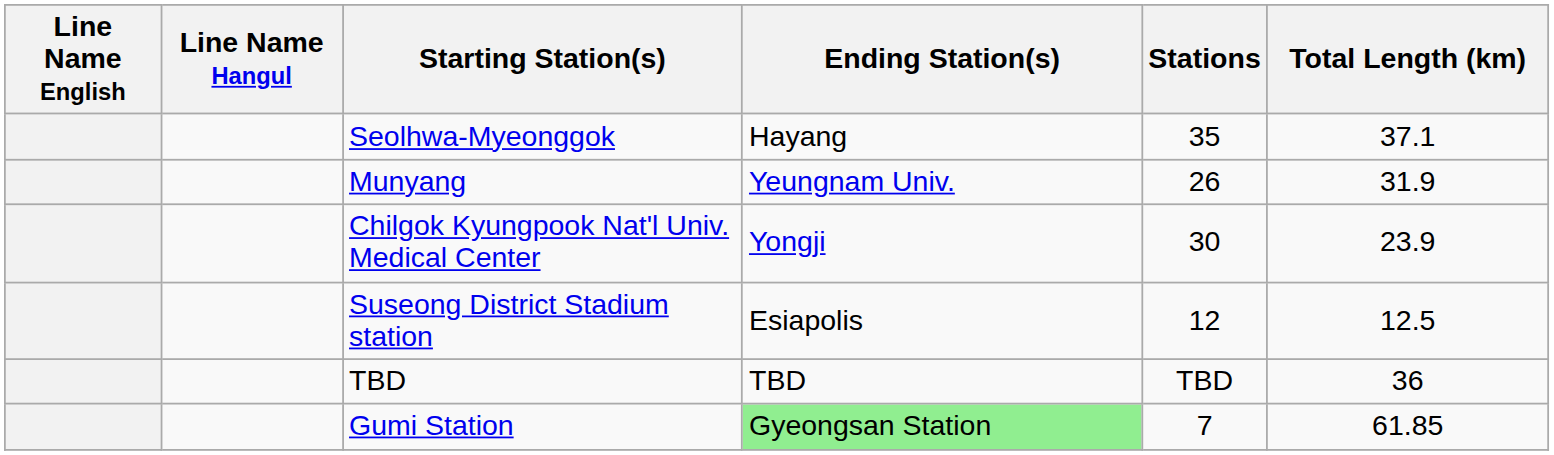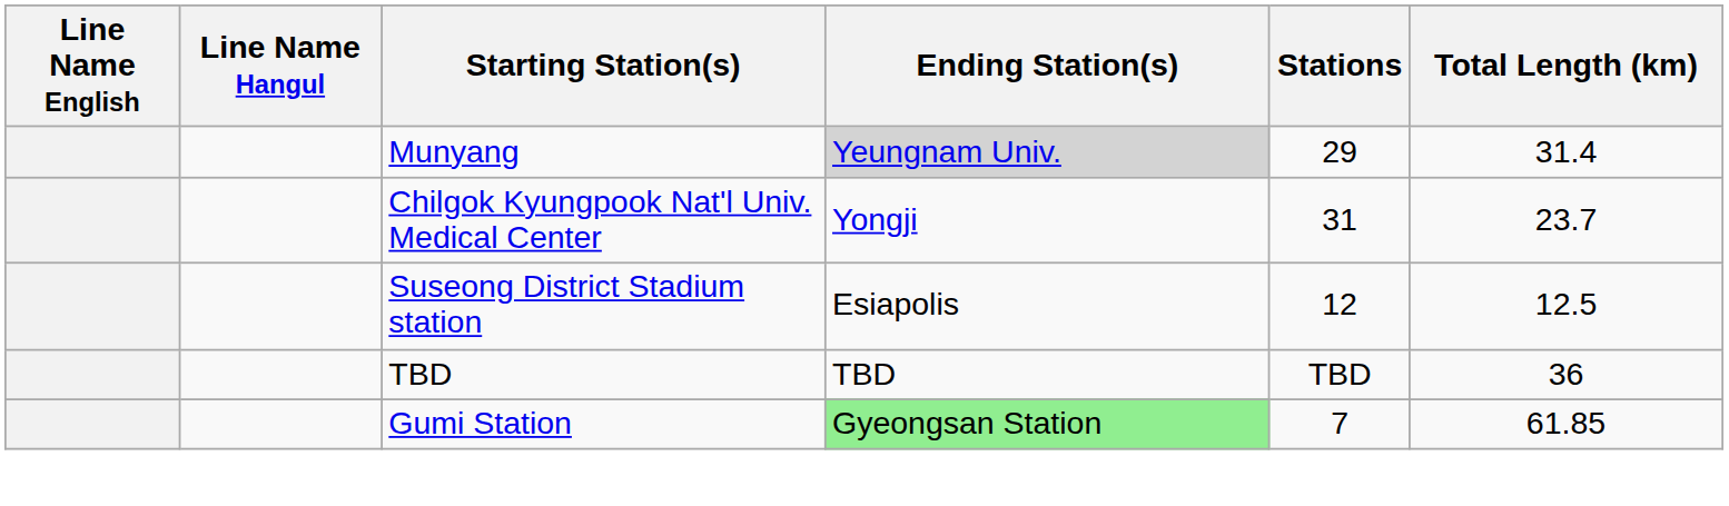- row: Seolhwa-Myeonggok | Hayang | 35 | 37.1
Munyang | Ending Station(s): no background -> lightgrey background
Munyang | Stations: 26 -> 29
Munyang | Total Length (km): 31.9 -> 31.4
Chilgok Kyungpook Nat'l Univ. Medical Center | Stations: 30 -> 31
Chilgok Kyungpook Nat'l Univ. Medical Center | Total Length (km): 23.9 -> 23.7
